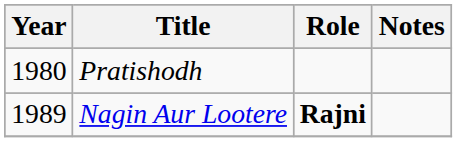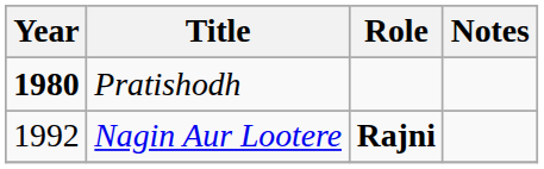Pratishodh | Year: normal -> bold
Nagin Aur Lootere | Year: 1989 -> 1992
